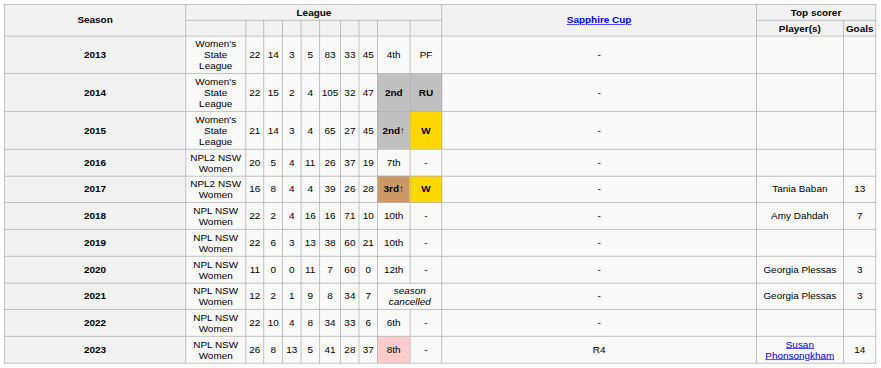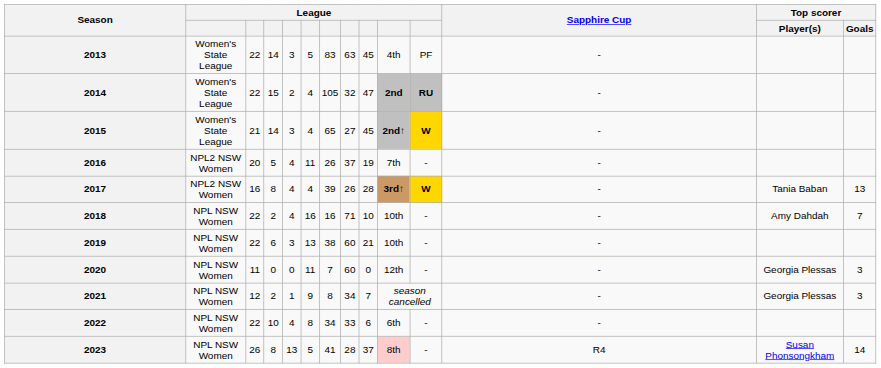2013 | column 8: 33 -> 63
